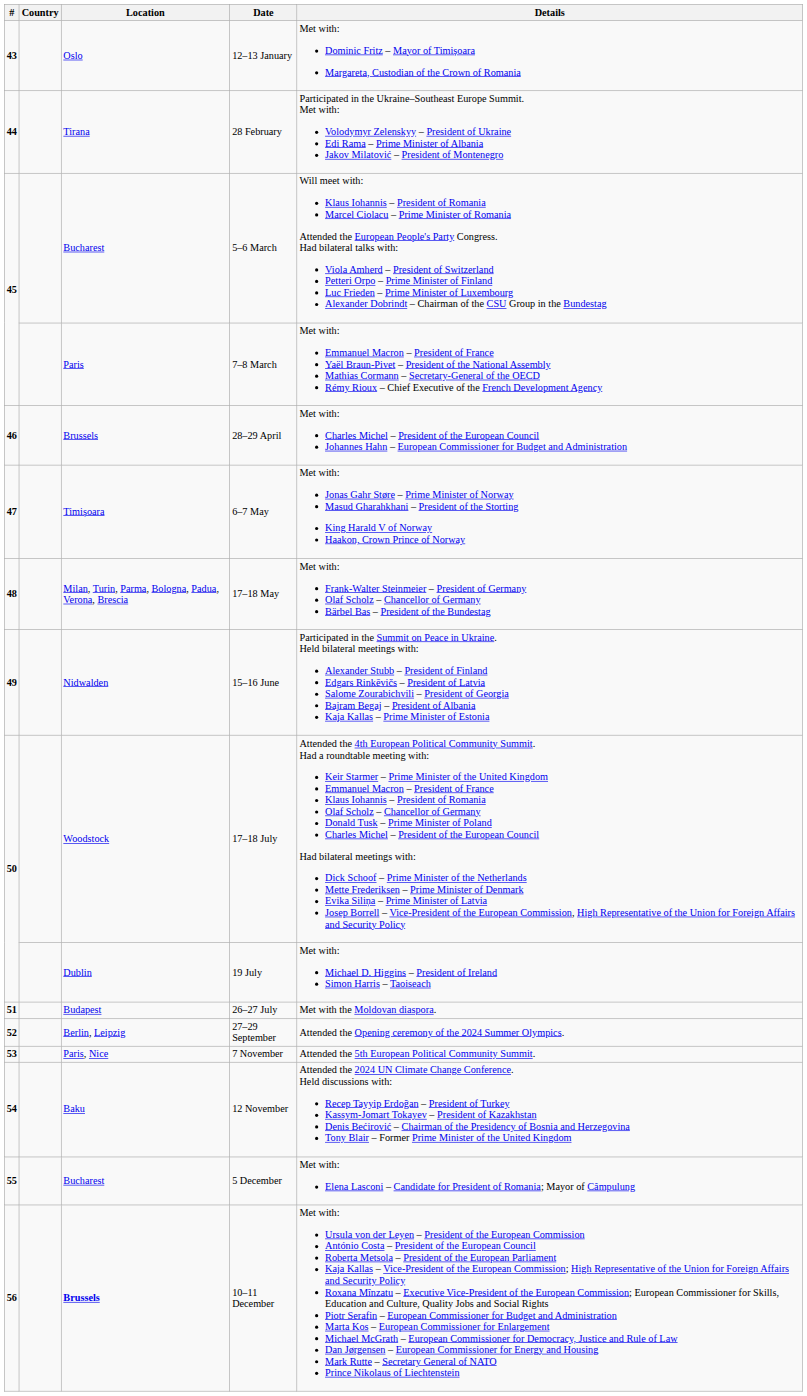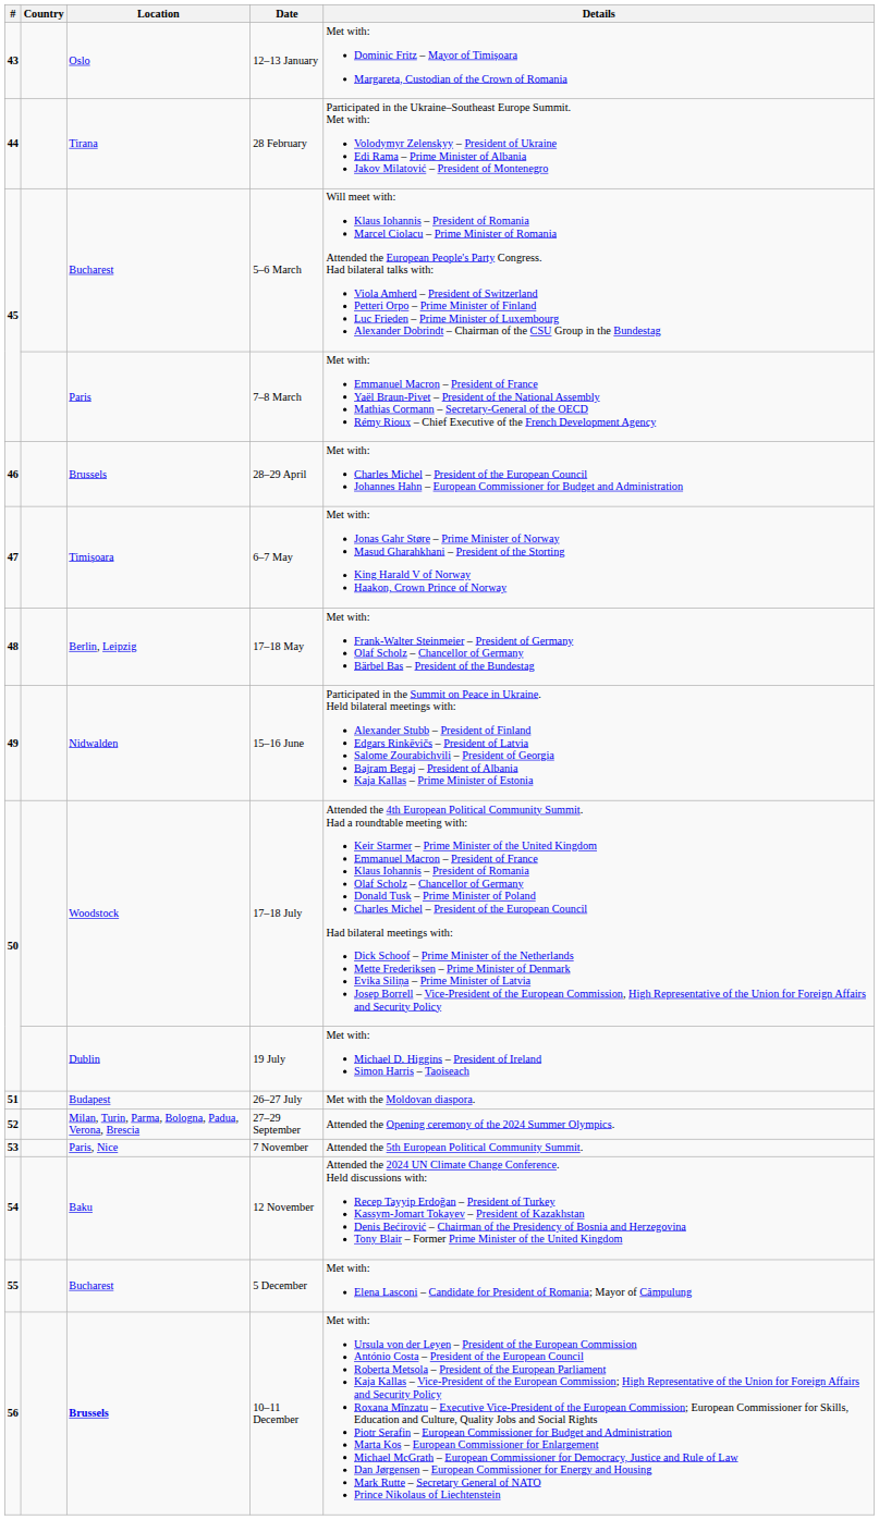17–18 May | Location: Milan, Turin, Parma, Bologna, Padua, Verona, Brescia -> Berlin, Leipzig
27–29 September | Location: Berlin, Leipzig -> Milan, Turin, Parma, Bologna, Padua, Verona, Brescia
